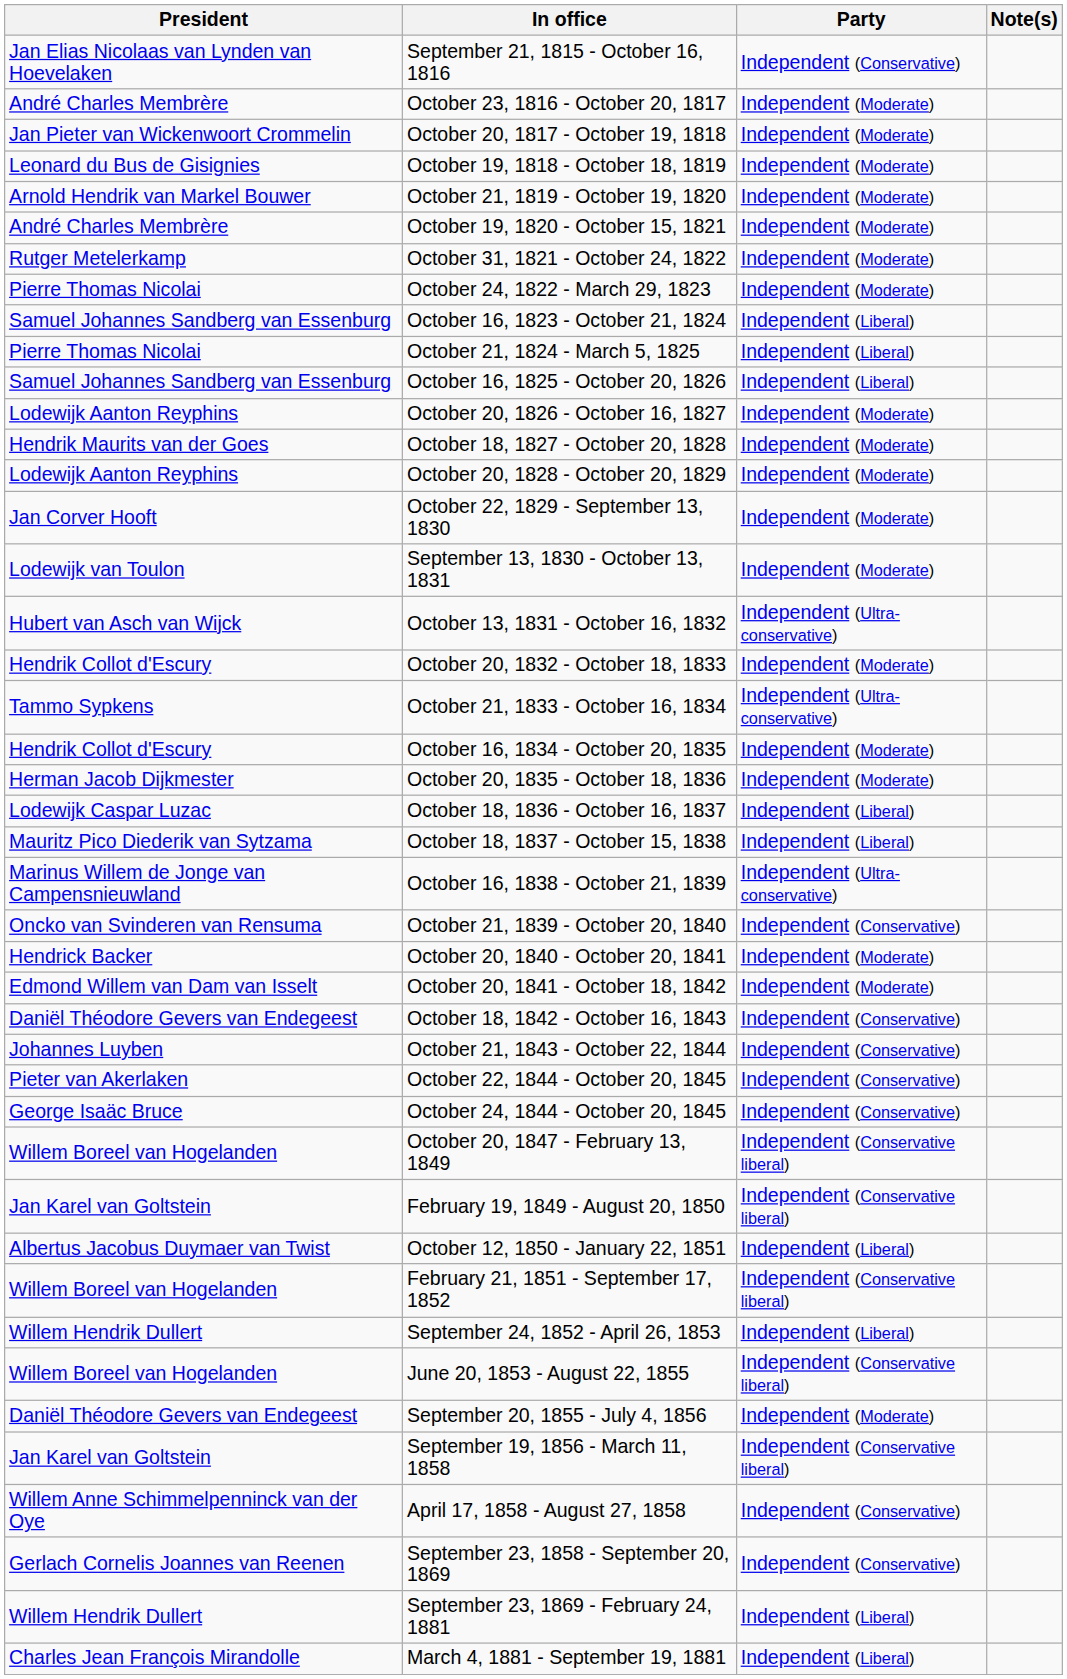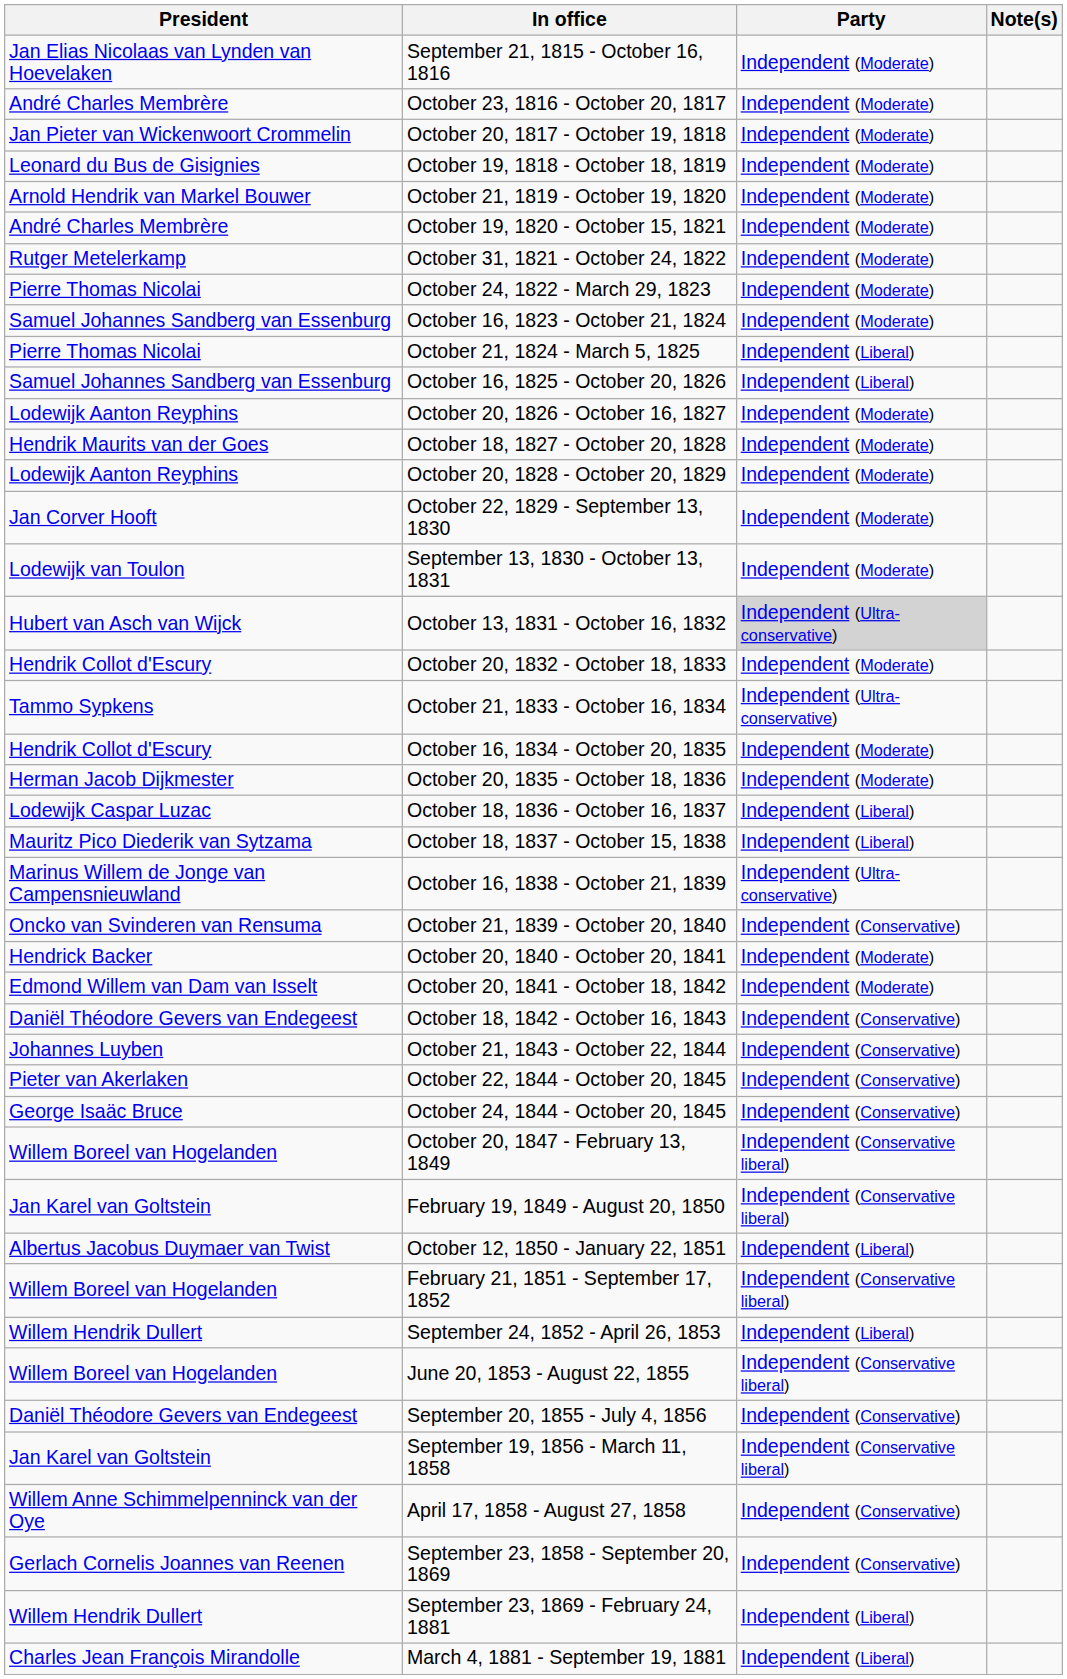September 21, 1815 - October 16, 1816 | Party: Independent (Conservative) -> Independent (Moderate)
October 16, 1823 - October 21, 1824 | Party: Independent (Liberal) -> Independent (Moderate)
October 13, 1831 - October 16, 1832 | Party: no background -> lightgrey background
September 20, 1855 - July 4, 1856 | Party: Independent (Moderate) -> Independent (Conservative)
